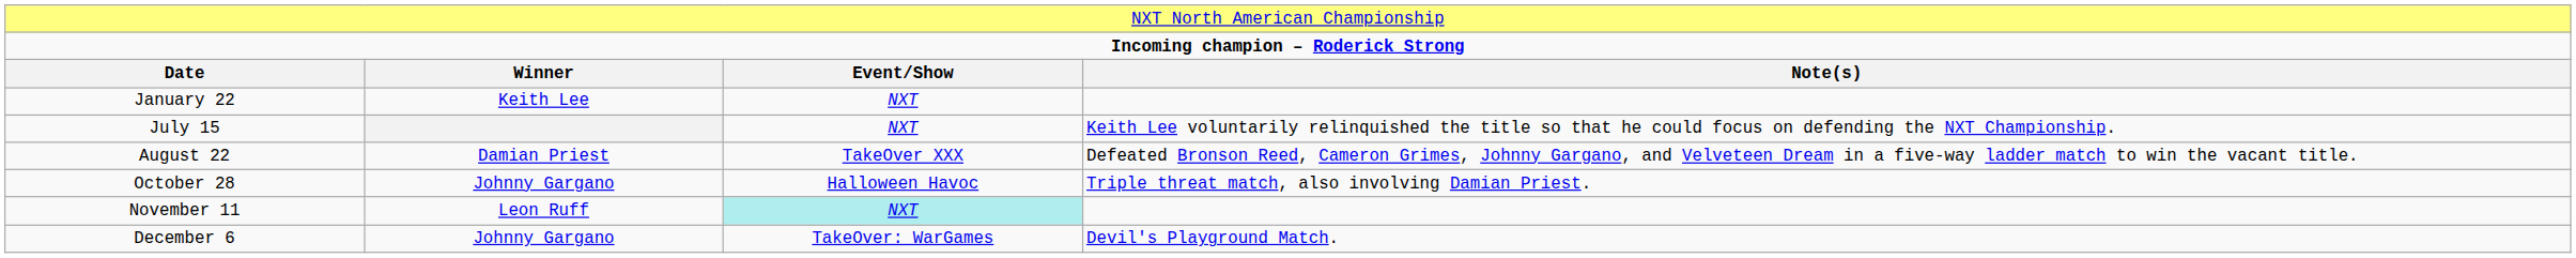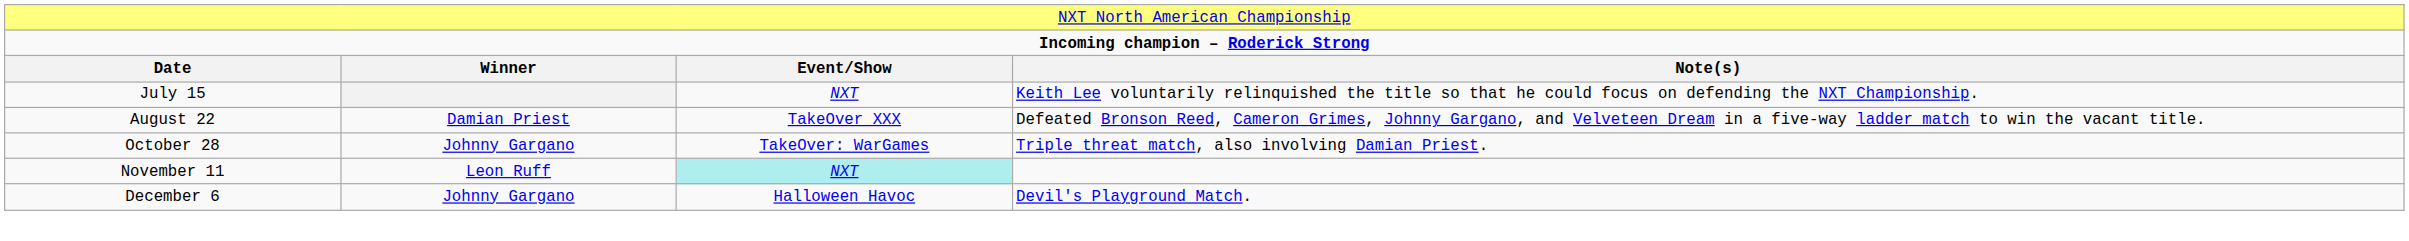- row: January 22 | Keith Lee | NXT
October 28 | column 3: Halloween Havoc -> TakeOver: WarGames
December 6 | column 3: TakeOver: WarGames -> Halloween Havoc
